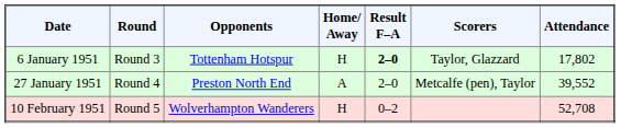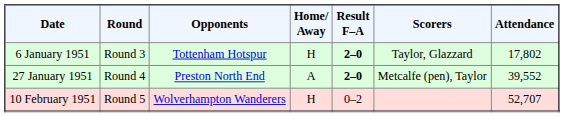27 January 1951 | Result F–A: normal -> bold
10 February 1951 | Attendance: 52,708 -> 52,707
